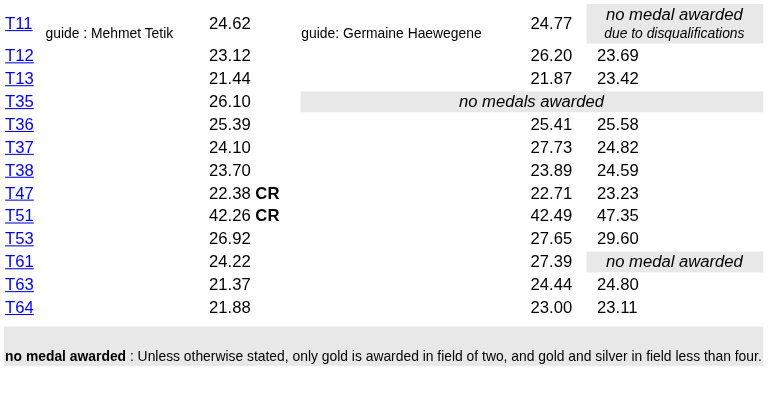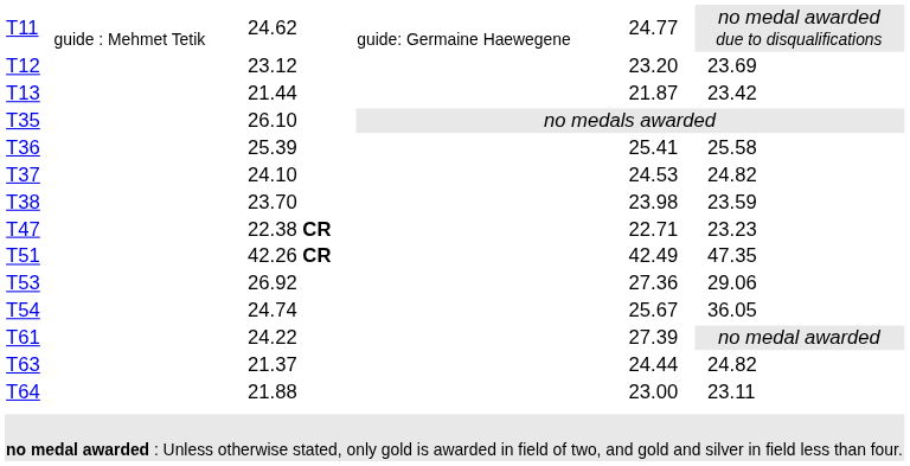T12 | column 5: 26.20 -> 23.20
T37 | column 5: 27.73 -> 24.53
T38 | column 5: 23.89 -> 23.98
T38 | column 7: 24.59 -> 23.59
T53 | column 5: 27.65 -> 27.36
T53 | column 7: 29.60 -> 29.06
+ row: T54 | 24.74 | 25.67 | 36.05
T63 | column 7: 24.80 -> 24.82
